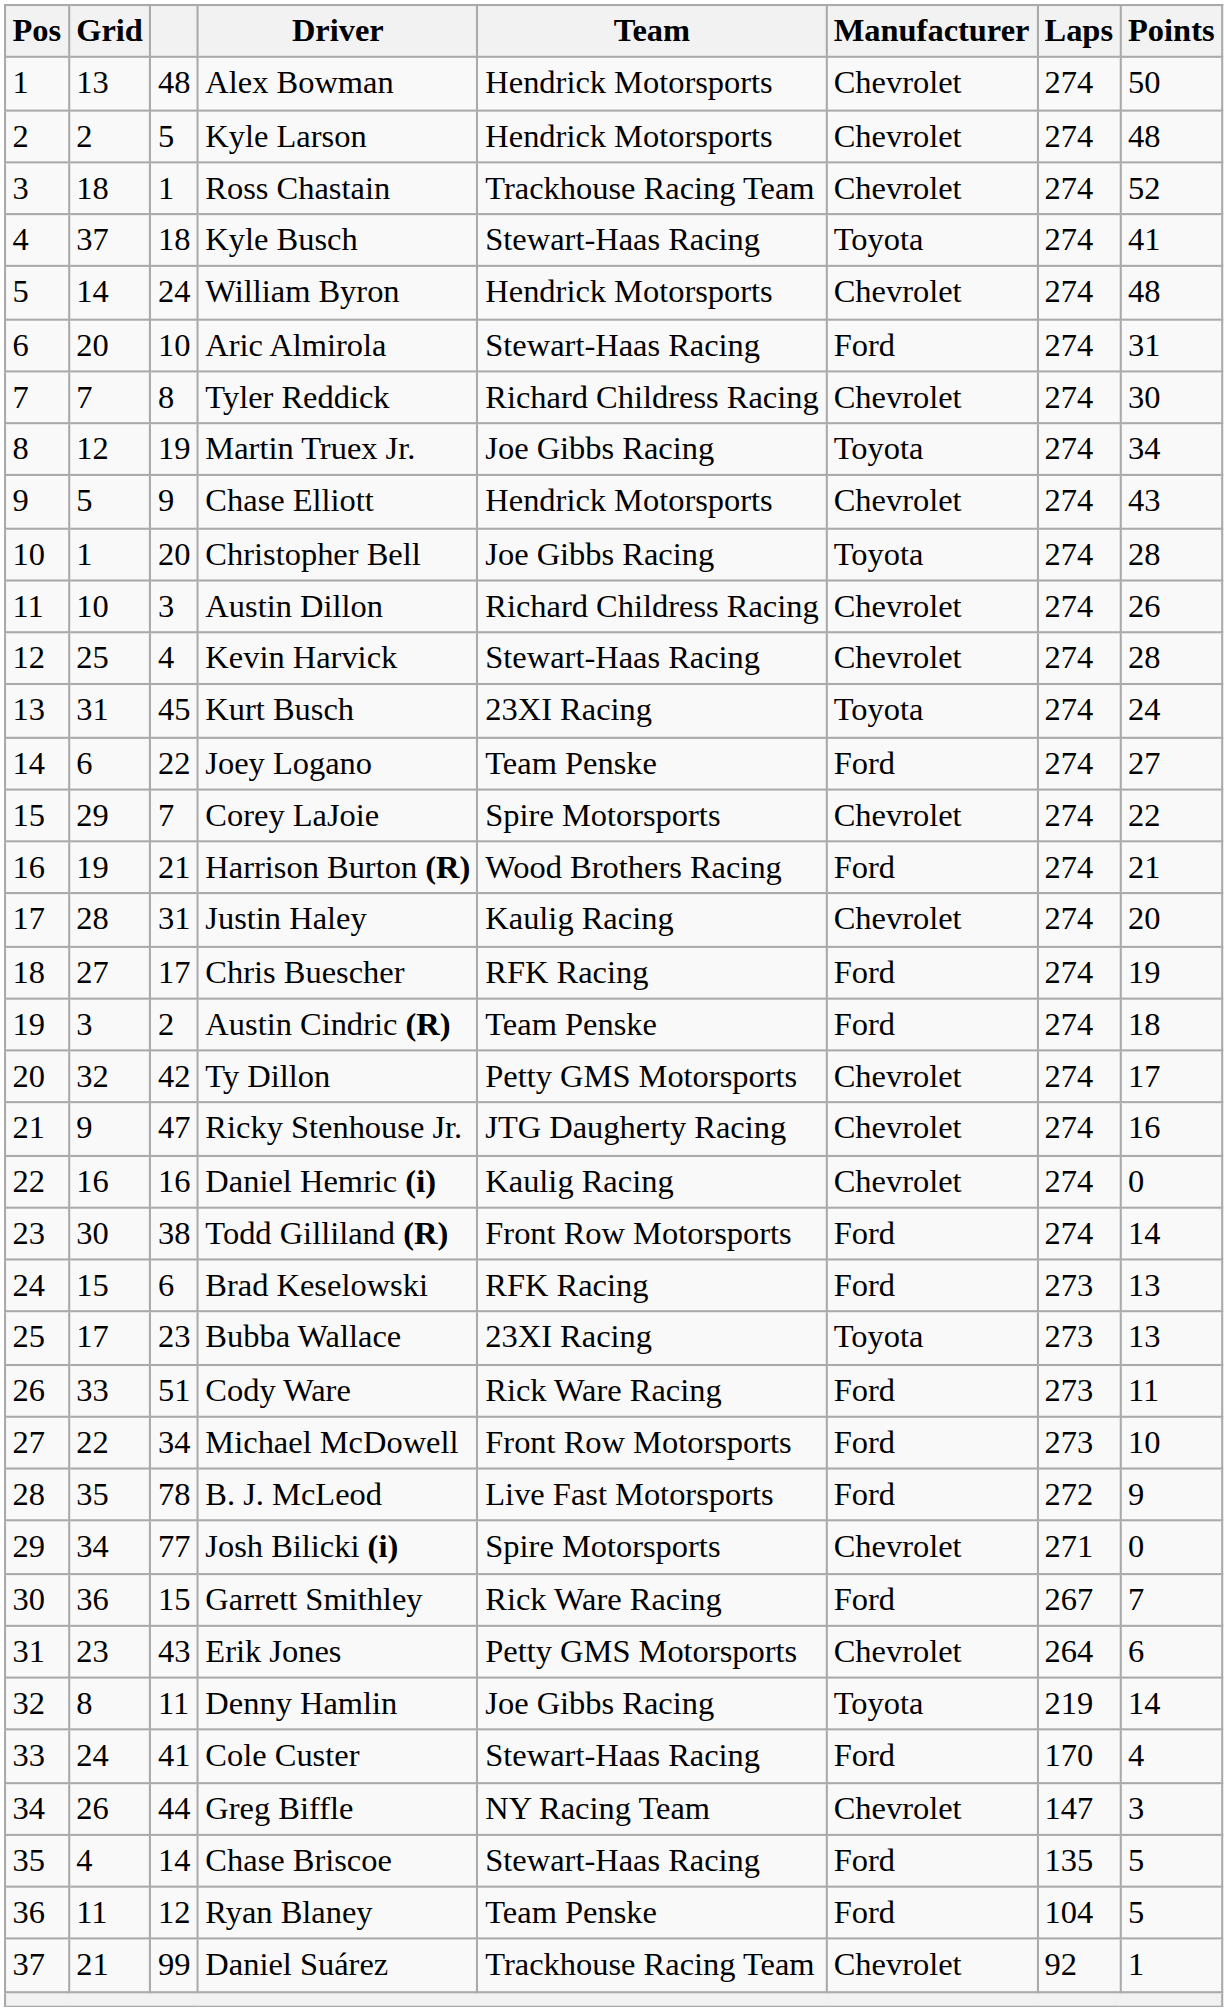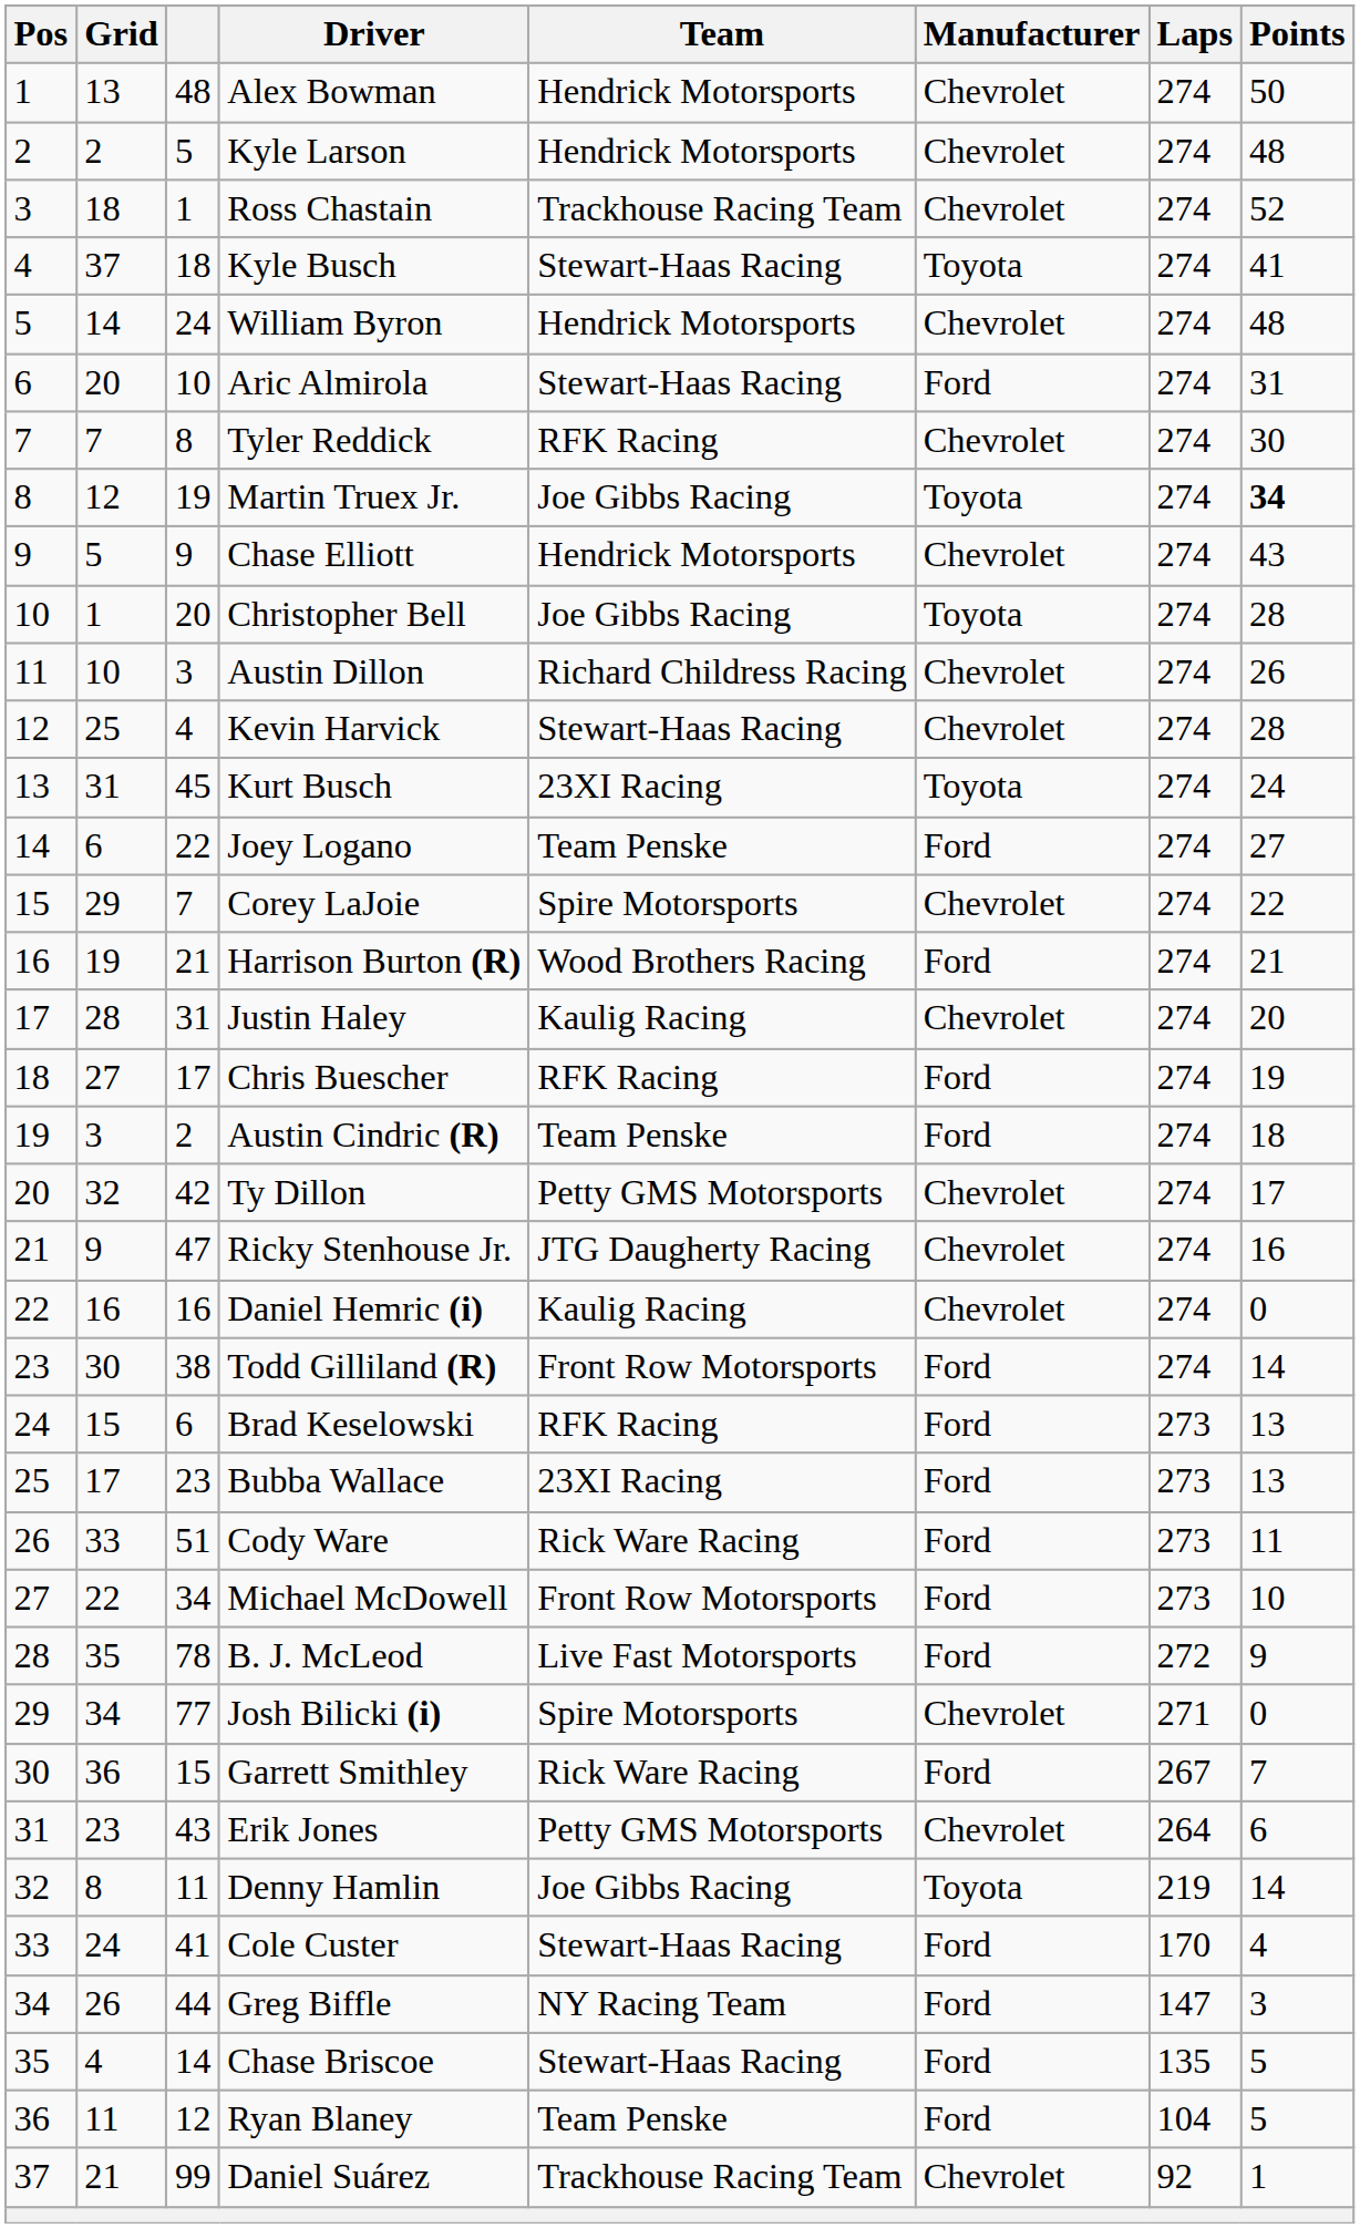Tyler Reddick | Team: Richard Childress Racing -> RFK Racing
Martin Truex Jr. | Points: normal -> bold
Bubba Wallace | Manufacturer: Toyota -> Ford
Greg Biffle | Manufacturer: Chevrolet -> Ford
